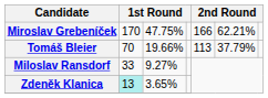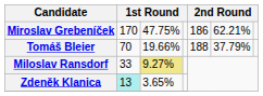Miroslav Grebeníček | column 5: 166 -> 186
Tomáš Bleier | column 5: 113 -> 188
Miloslav Ransdorf | column 3: no background -> khaki background
